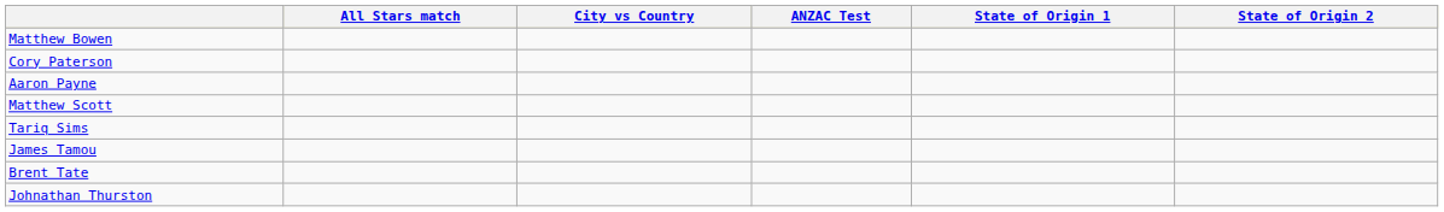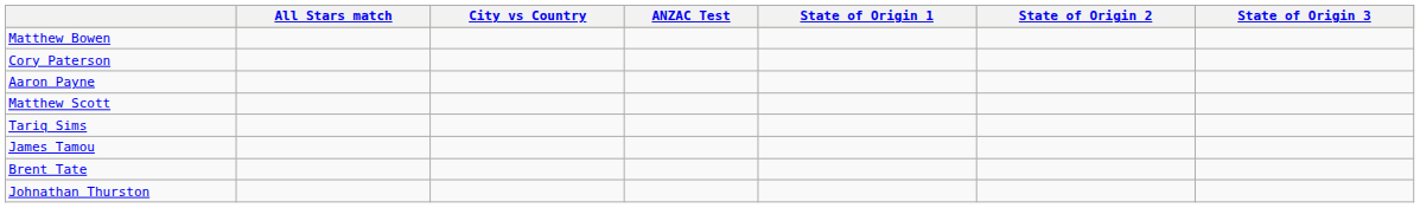+ column: State of Origin 3
